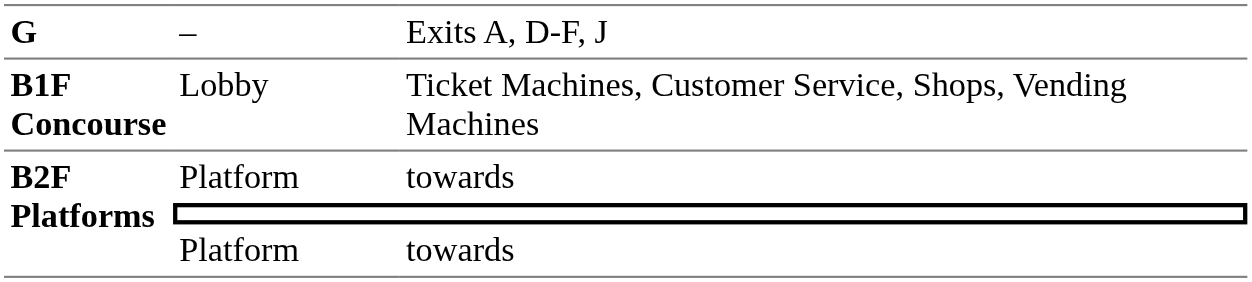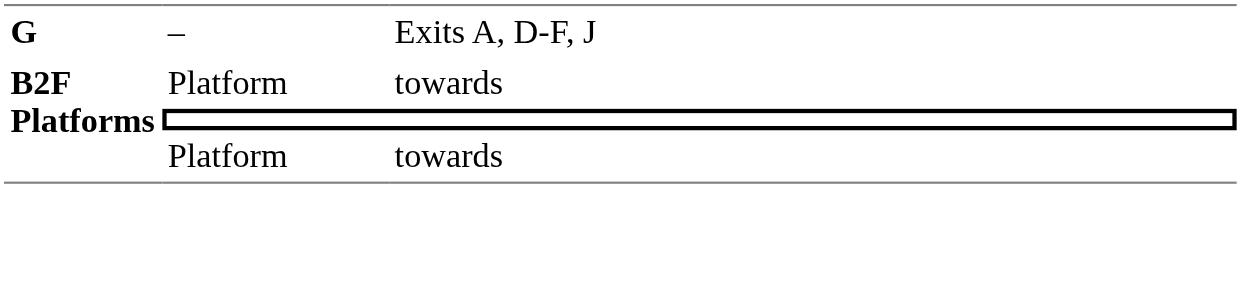- row: B1F Concourse | Lobby | Ticket Machines, Customer Service, Shops, Vending Machines
